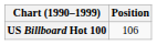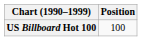US Billboard Hot 100 | Position: 106 -> 100
